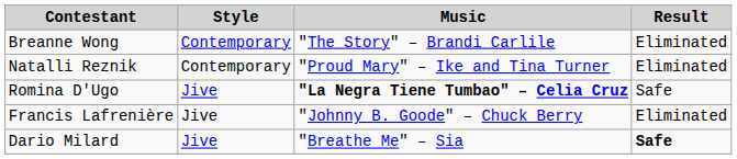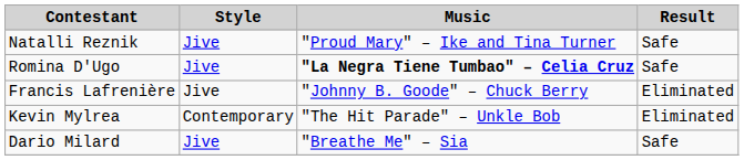- row: Breanne Wong | Contemporary | "The Story" – Brandi Carlile | Eliminated
Natalli Reznik | Style: Contemporary -> Jive
Natalli Reznik | Result: Eliminated -> Safe
+ row: Kevin Mylrea | Contemporary | "The Hit Parade" – Unkle Bob | Eliminated
Dario Milard | Result: bold -> normal
